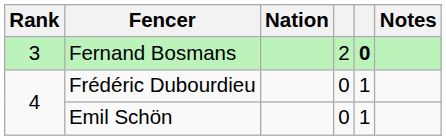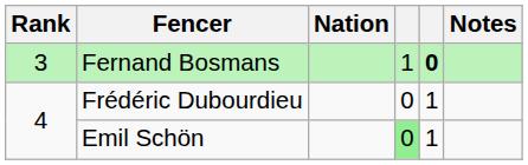Fernand Bosmans | column 4: 2 -> 1
Emil Schön | column 4: no background -> lightgreen background
